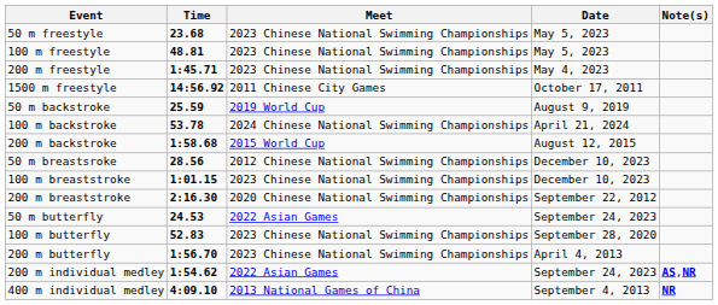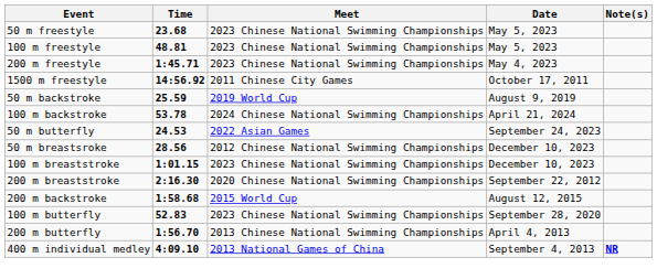rows swapped: 200 m backstroke <-> 50 m butterfly
200 m butterfly | Meet: 2023 Chinese National Swimming Championships -> 2013 Chinese National Swimming Championships
- row: 200 m individual medley | 1:54.62 | 2022 Asian Games | September 24, 2023 | AS,NR
